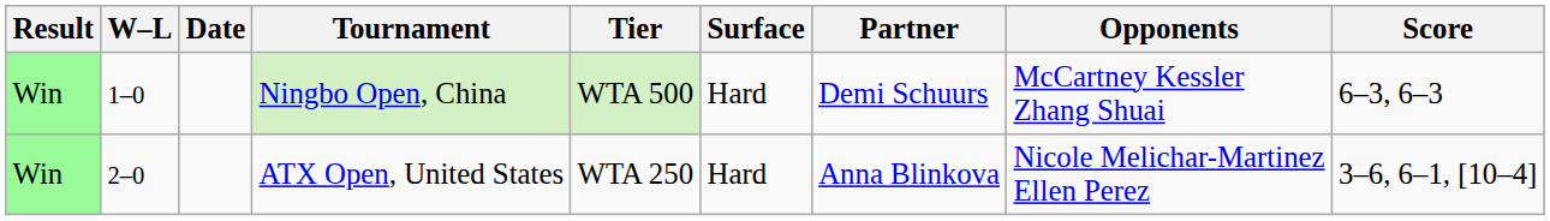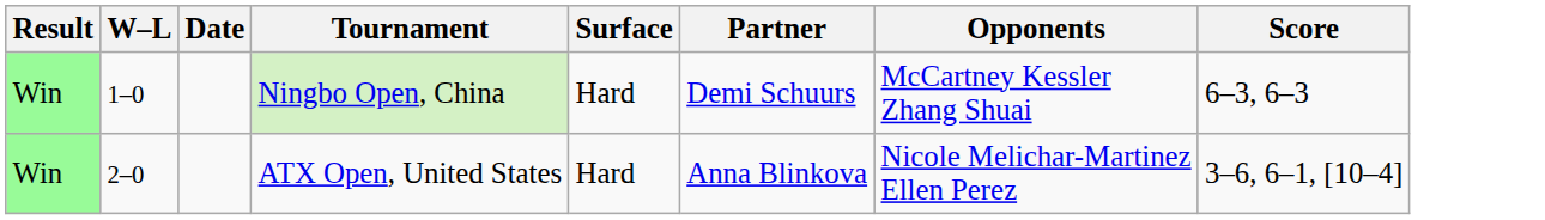- column: Tier | WTA 500 | WTA 250
